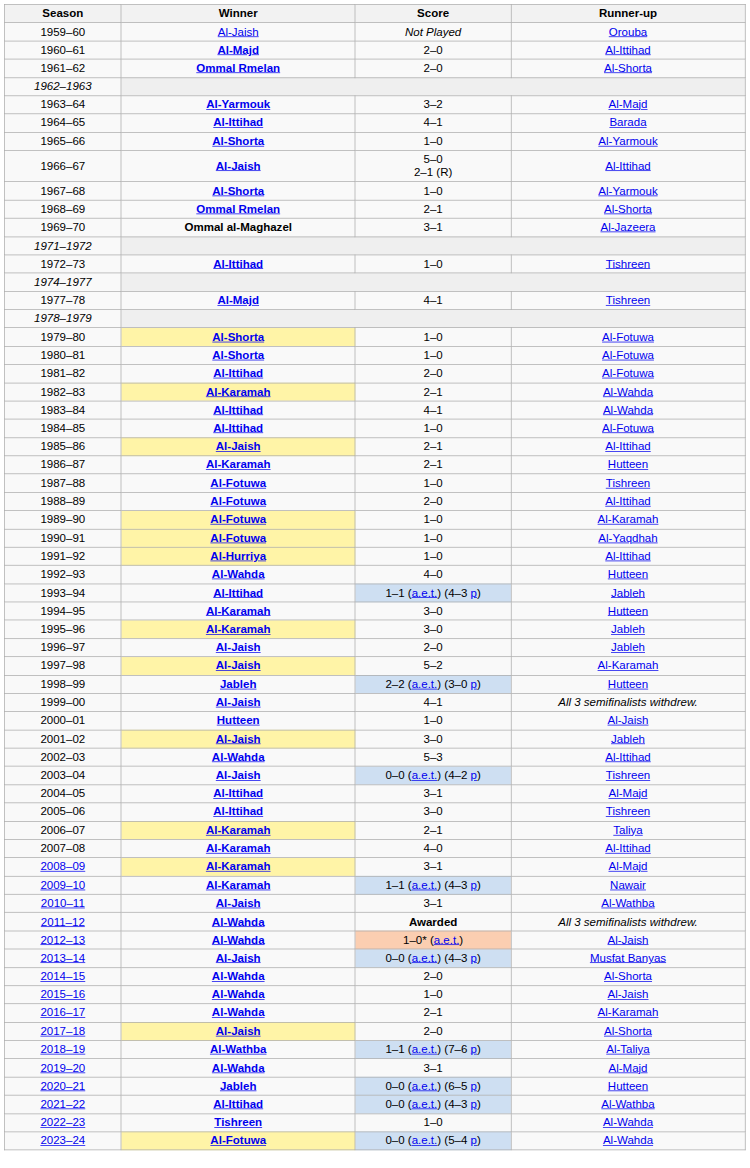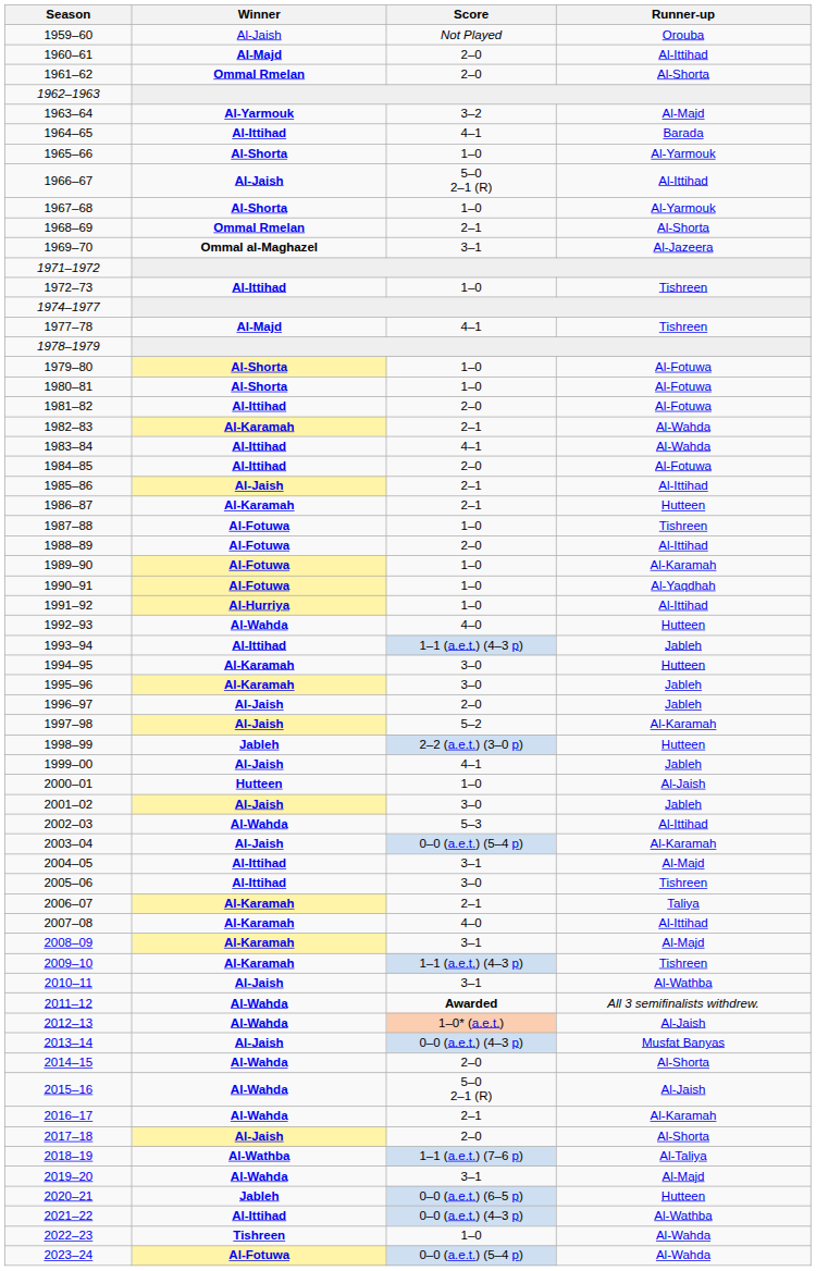1984–85 | Score: 1–0 -> 2–0
1999–00 | Runner-up: All 3 semifinalists withdrew. -> Jableh
2003–04 | Score: 0–0 (a.e.t.) (4–2 p) -> 0–0 (a.e.t.) (5–4 p)
2003–04 | Runner-up: Tishreen -> Al-Karamah
2009–10 | Runner-up: Nawair -> Tishreen
2015–16 | Score: 1–0 -> 5–0 2–1 (R)
